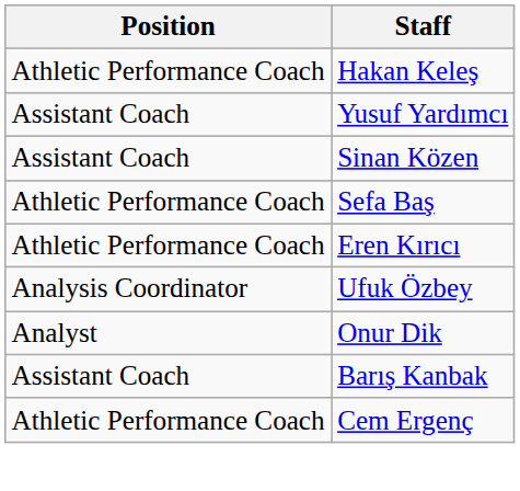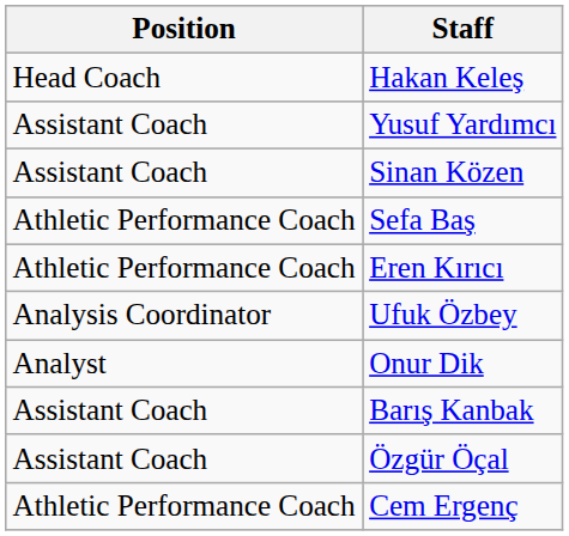Hakan Keleş | Position: Athletic Performance Coach -> Head Coach
+ row: Assistant Coach | Özgür Öçal
